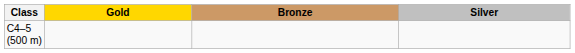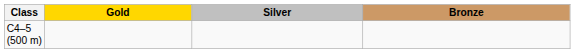columns swapped: Silver <-> Bronze
